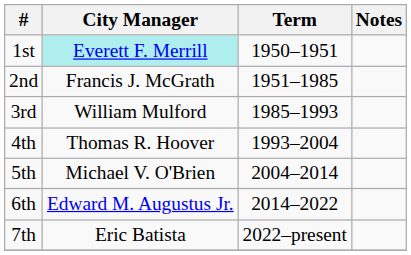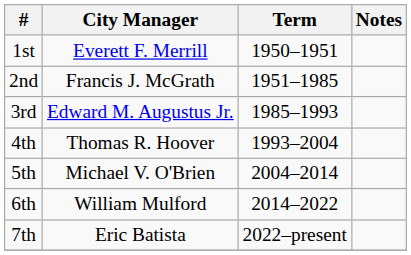1st | City Manager: paleturquoise background -> no background
3rd | City Manager: William Mulford -> Edward M. Augustus Jr.
6th | City Manager: Edward M. Augustus Jr. -> William Mulford
